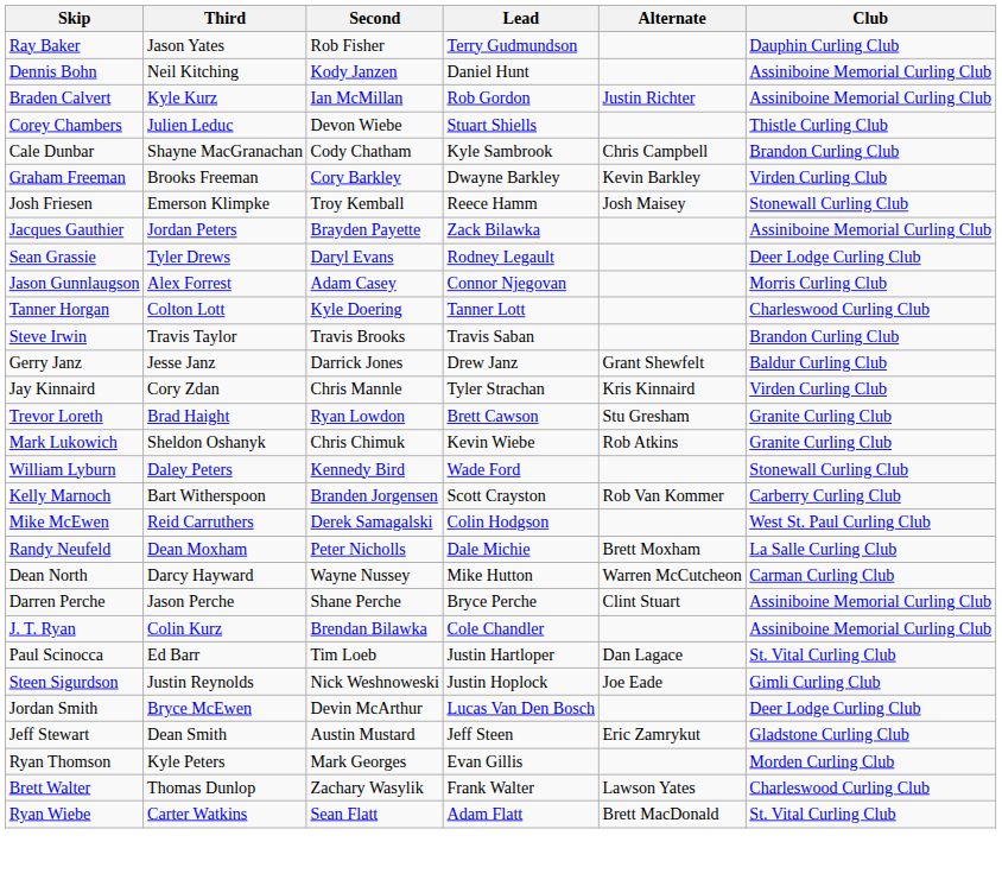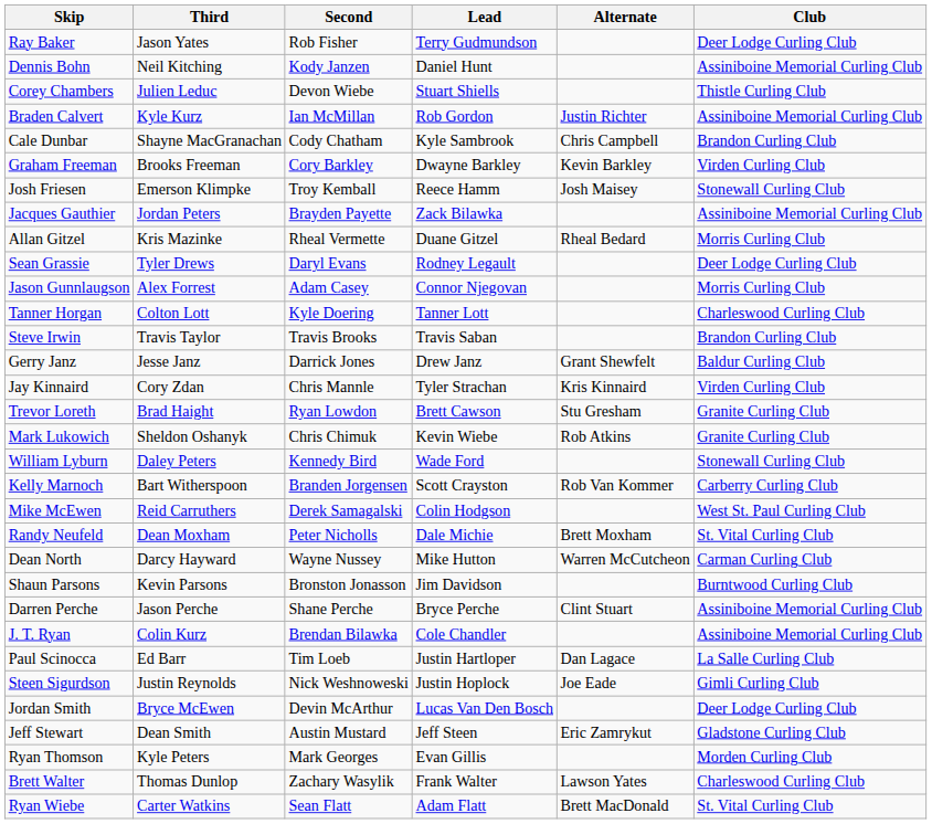Ray Baker | Club: Dauphin Curling Club -> Deer Lodge Curling Club
rows swapped: Braden Calvert <-> Corey Chambers
+ row: Allan Gitzel | Kris Mazinke | Rheal Vermette | Duane Gitzel | Rheal Bedard | Morris Curling Club
Randy Neufeld | Club: La Salle Curling Club -> St. Vital Curling Club
+ row: Shaun Parsons | Kevin Parsons | Bronston Jonasson | Jim Davidson | Burntwood Curling Club
Paul Scinocca | Club: St. Vital Curling Club -> La Salle Curling Club
